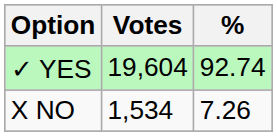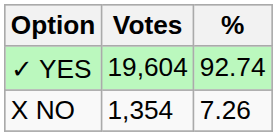X NO | Votes: 1,534 -> 1,354
